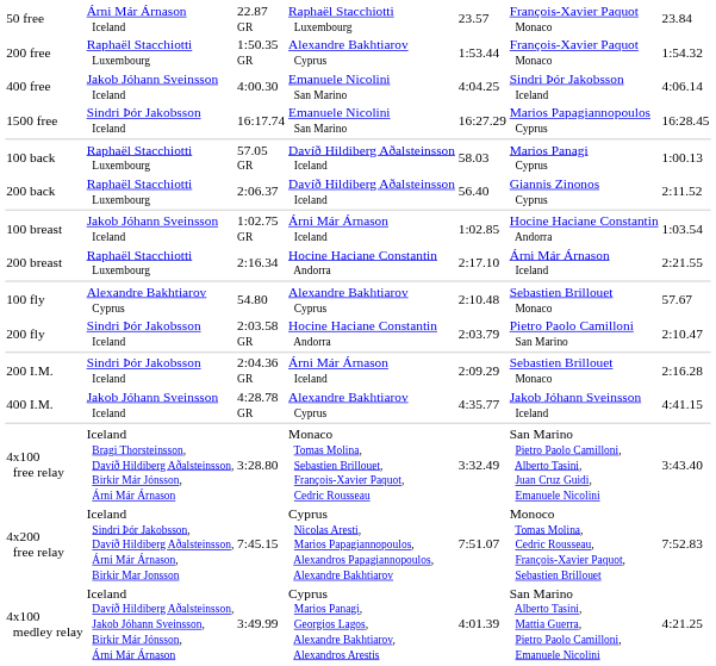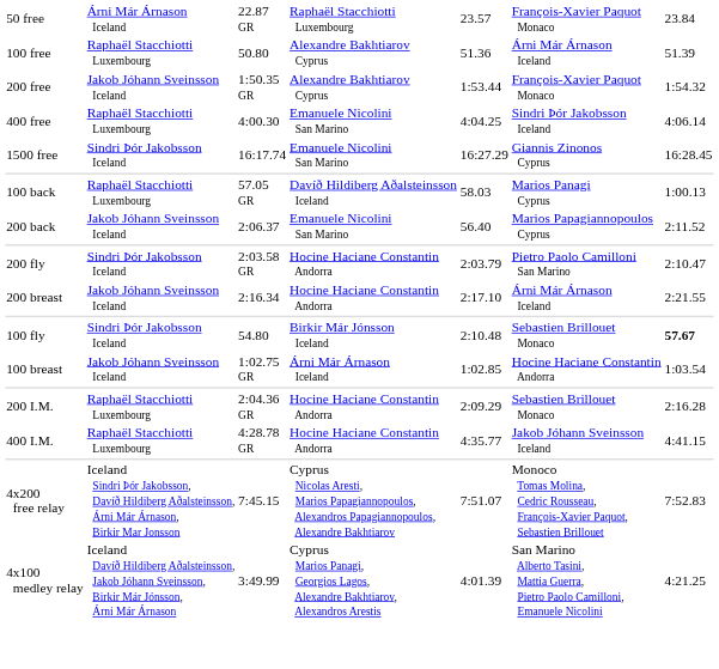+ row: 100 free | Raphaël Stacchiotti Luxembourg | 50.80 | Alexandre Bakhtiarov Cyprus | 51.36 | Árni Már Árnason Iceland | 51.39
200 free | column 2: Raphaël Stacchiotti Luxembourg -> Jakob Jóhann Sveinsson Iceland
400 free | column 2: Jakob Jóhann Sveinsson Iceland -> Raphaël Stacchiotti Luxembourg
1500 free | column 6: Marios Papagiannopoulos Cyprus -> Giannis Zinonos Cyprus
200 back | column 2: Raphaël Stacchiotti Luxembourg -> Jakob Jóhann Sveinsson Iceland
200 back | column 4: Davíð Hildiberg Aðalsteinsson Iceland -> Emanuele Nicolini San Marino
200 back | column 6: Giannis Zinonos Cyprus -> Marios Papagiannopoulos Cyprus
rows swapped: 100 breast <-> 200 fly
200 breast | column 2: Raphaël Stacchiotti Luxembourg -> Jakob Jóhann Sveinsson Iceland
100 fly | column 2: Alexandre Bakhtiarov Cyprus -> Sindri Þór Jakobsson Iceland
100 fly | column 4: Alexandre Bakhtiarov Cyprus -> Birkir Már Jónsson Iceland
100 fly | column 7: normal -> bold
200 I.M. | column 2: Sindri Þór Jakobsson Iceland -> Raphaël Stacchiotti Luxembourg
200 I.M. | column 4: Árni Már Árnason Iceland -> Hocine Haciane Constantin Andorra
400 I.M. | column 2: Jakob Jóhann Sveinsson Iceland -> Raphaël Stacchiotti Luxembourg
400 I.M. | column 4: Alexandre Bakhtiarov Cyprus -> Hocine Haciane Constantin Andorra
- row: 4x100 free relay | Iceland Bragi Thorsteinsson, Davíð Hildiberg Aðalsteinsson, Birkir Már Jónsson, Árni Már Árnason | 3:28.80 | Monaco Tomas Molina, Sebastien Brillouet, François-Xavier Paquot, Cedric Rousseau | 3:32.49 | San Marino Pietro Paolo Camilloni, Alberto Tasini, Juan Cruz Guidi, Emanuele Nicolini | 3:43.40
